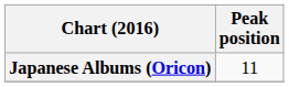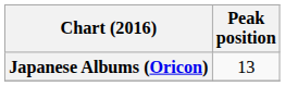Japanese Albums (Oricon) | Peak position: 11 -> 13
